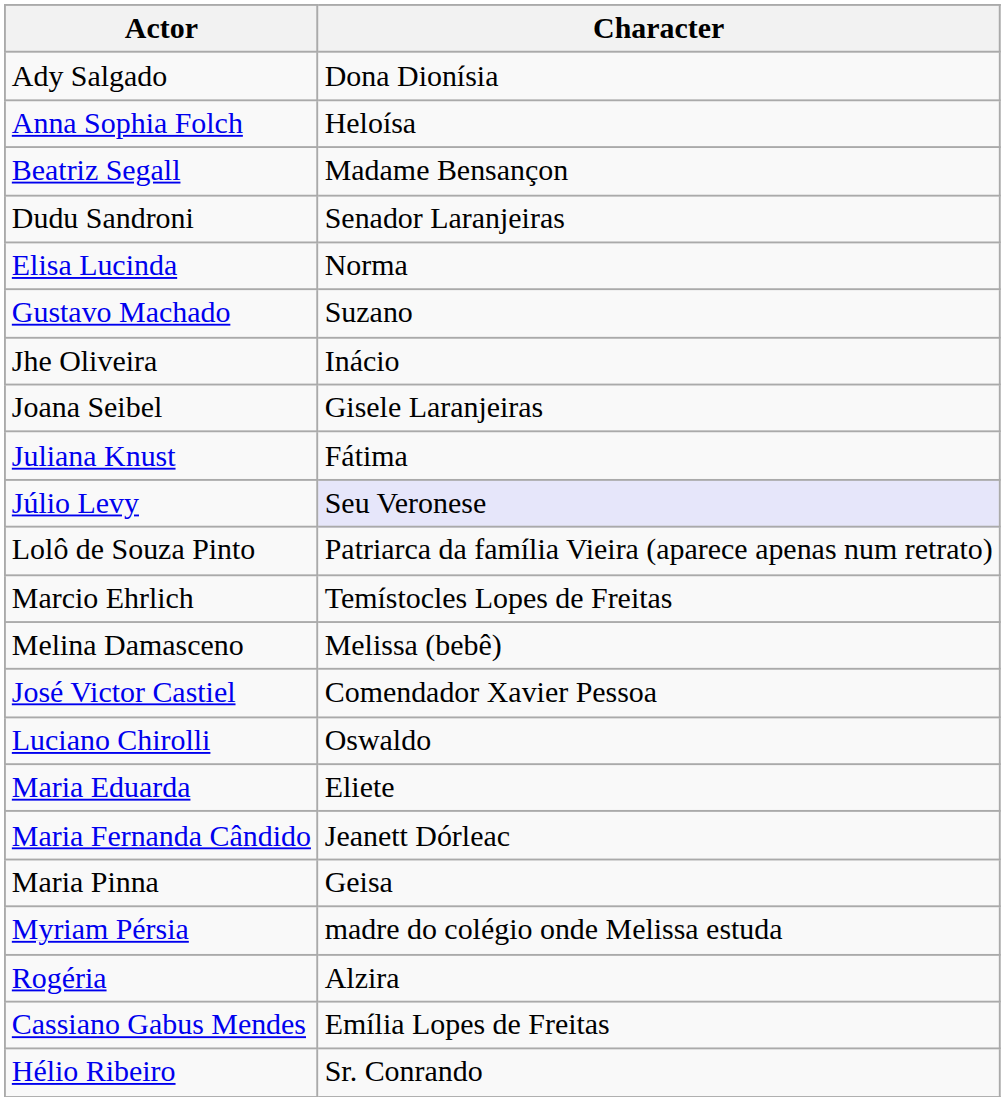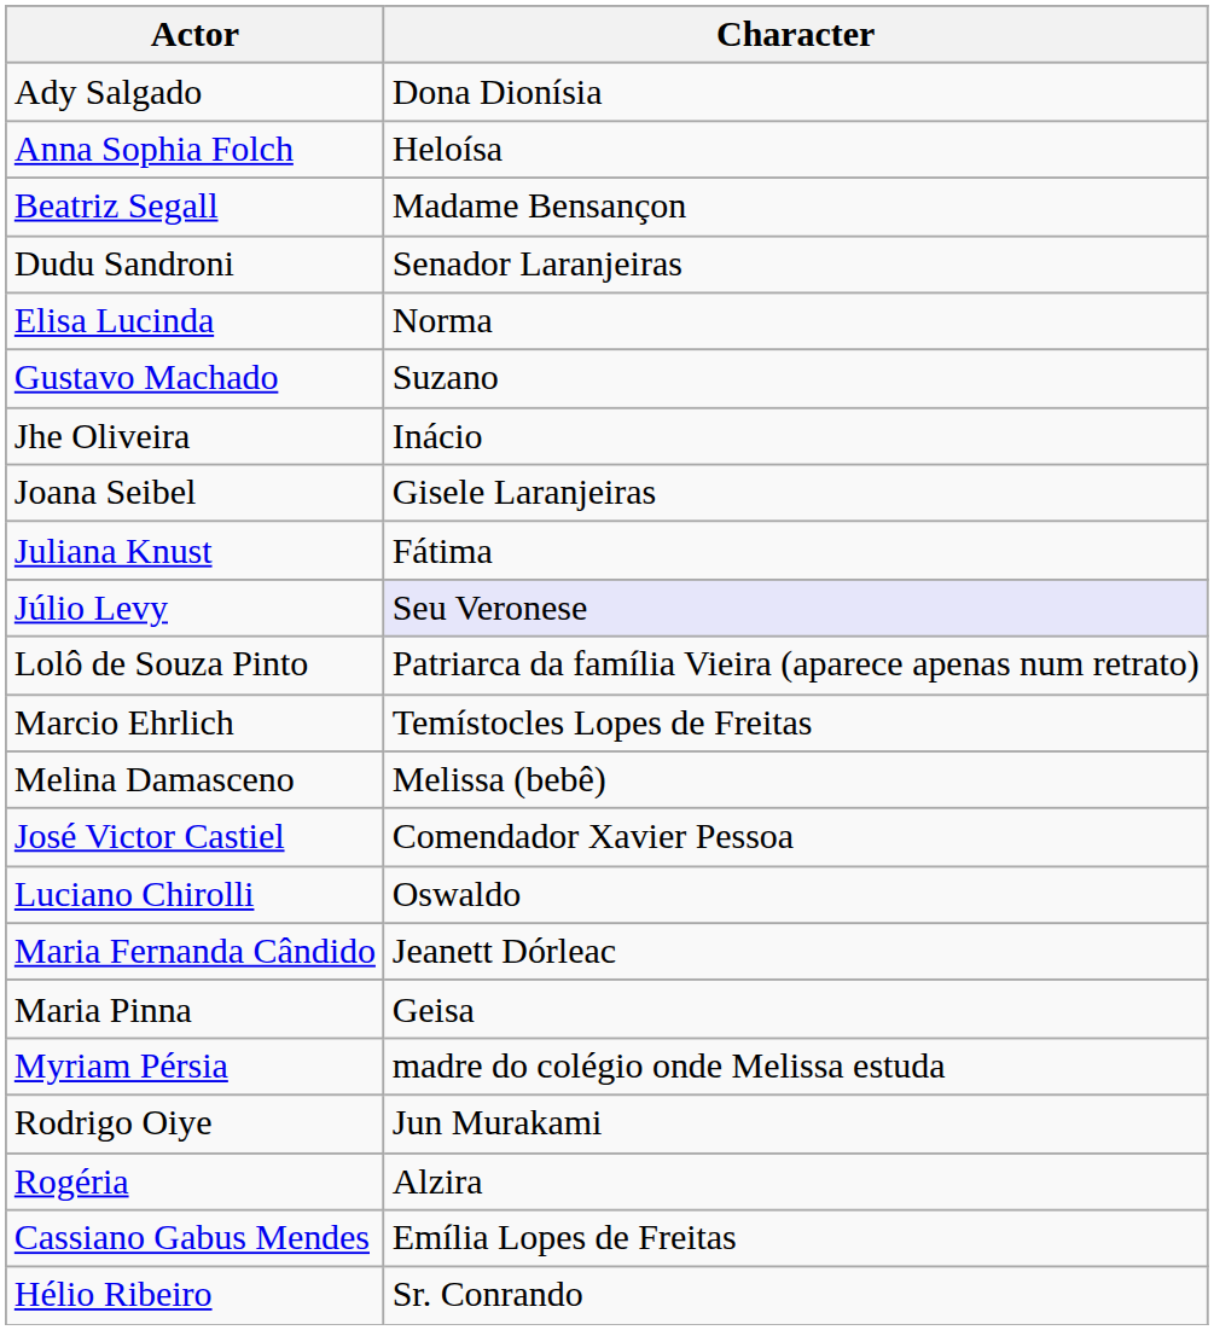- row: Maria Eduarda | Eliete
+ row: Rodrigo Oiye | Jun Murakami
